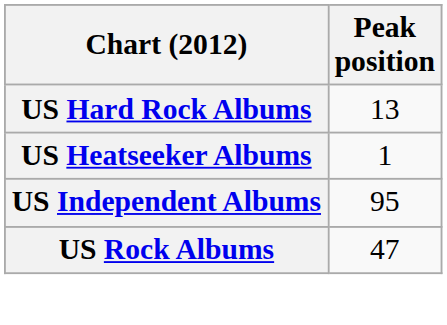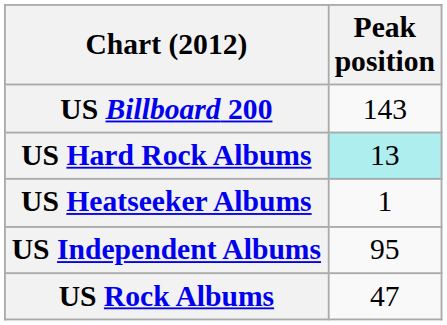+ row: US Billboard 200 | 143
US Hard Rock Albums | Peak position: no background -> paleturquoise background
